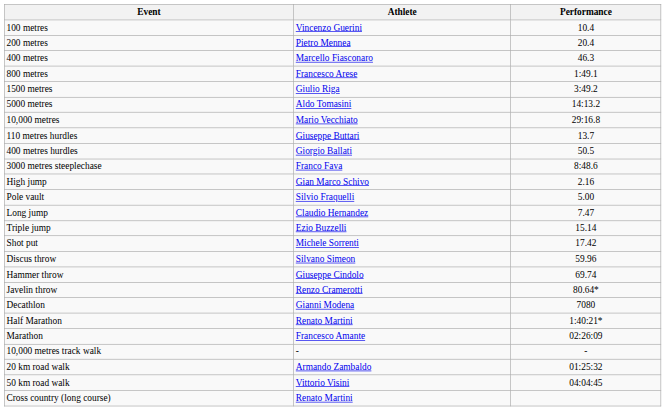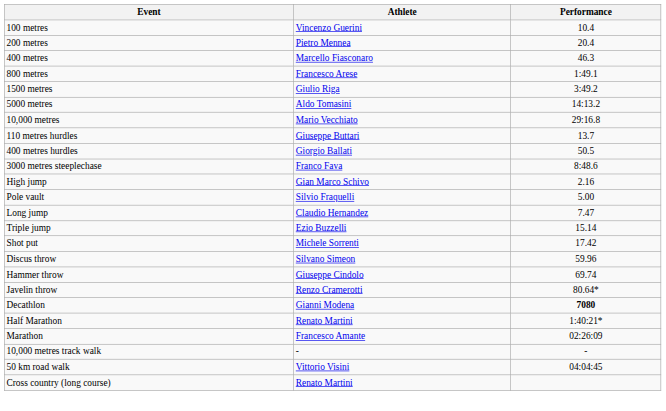Decathlon | Performance: normal -> bold
- row: 20 km road walk | Armando Zambaldo | 01:25:32
